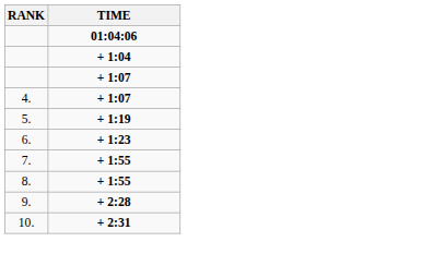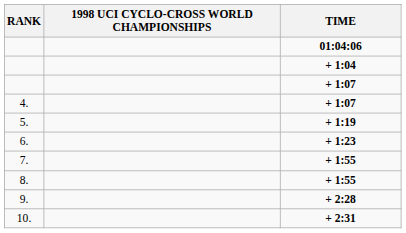+ column: 1998 UCI CYCLO-CROSS WORLD CHAMPIONSHIPS
